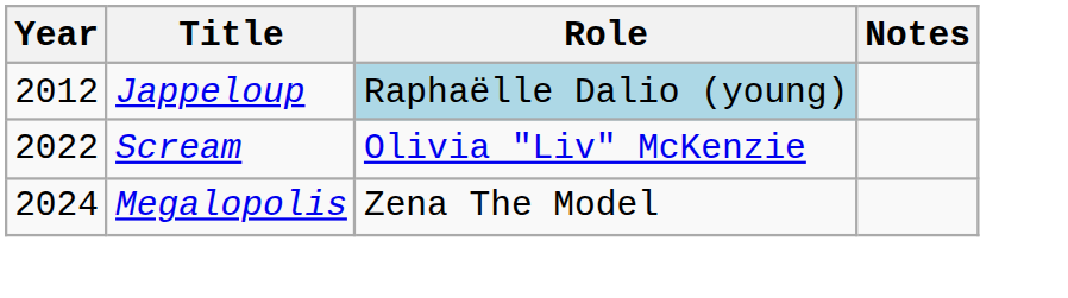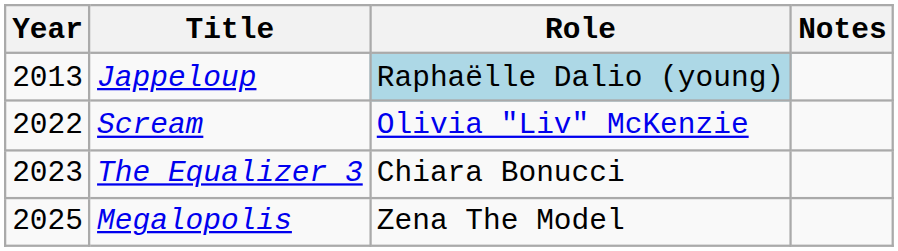Jappeloup | Year: 2012 -> 2013
+ row: 2023 | The Equalizer 3 | Chiara Bonucci
Megalopolis | Year: 2024 -> 2025
